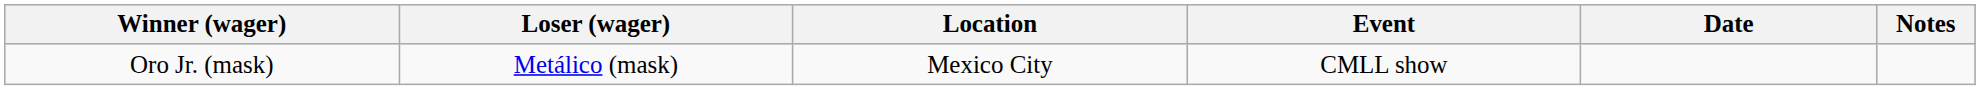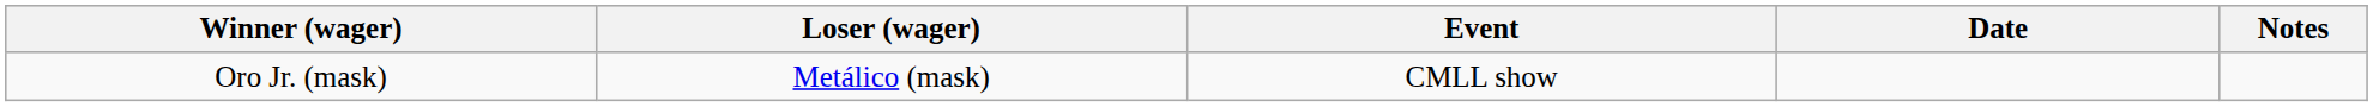- column: Location | Mexico City
